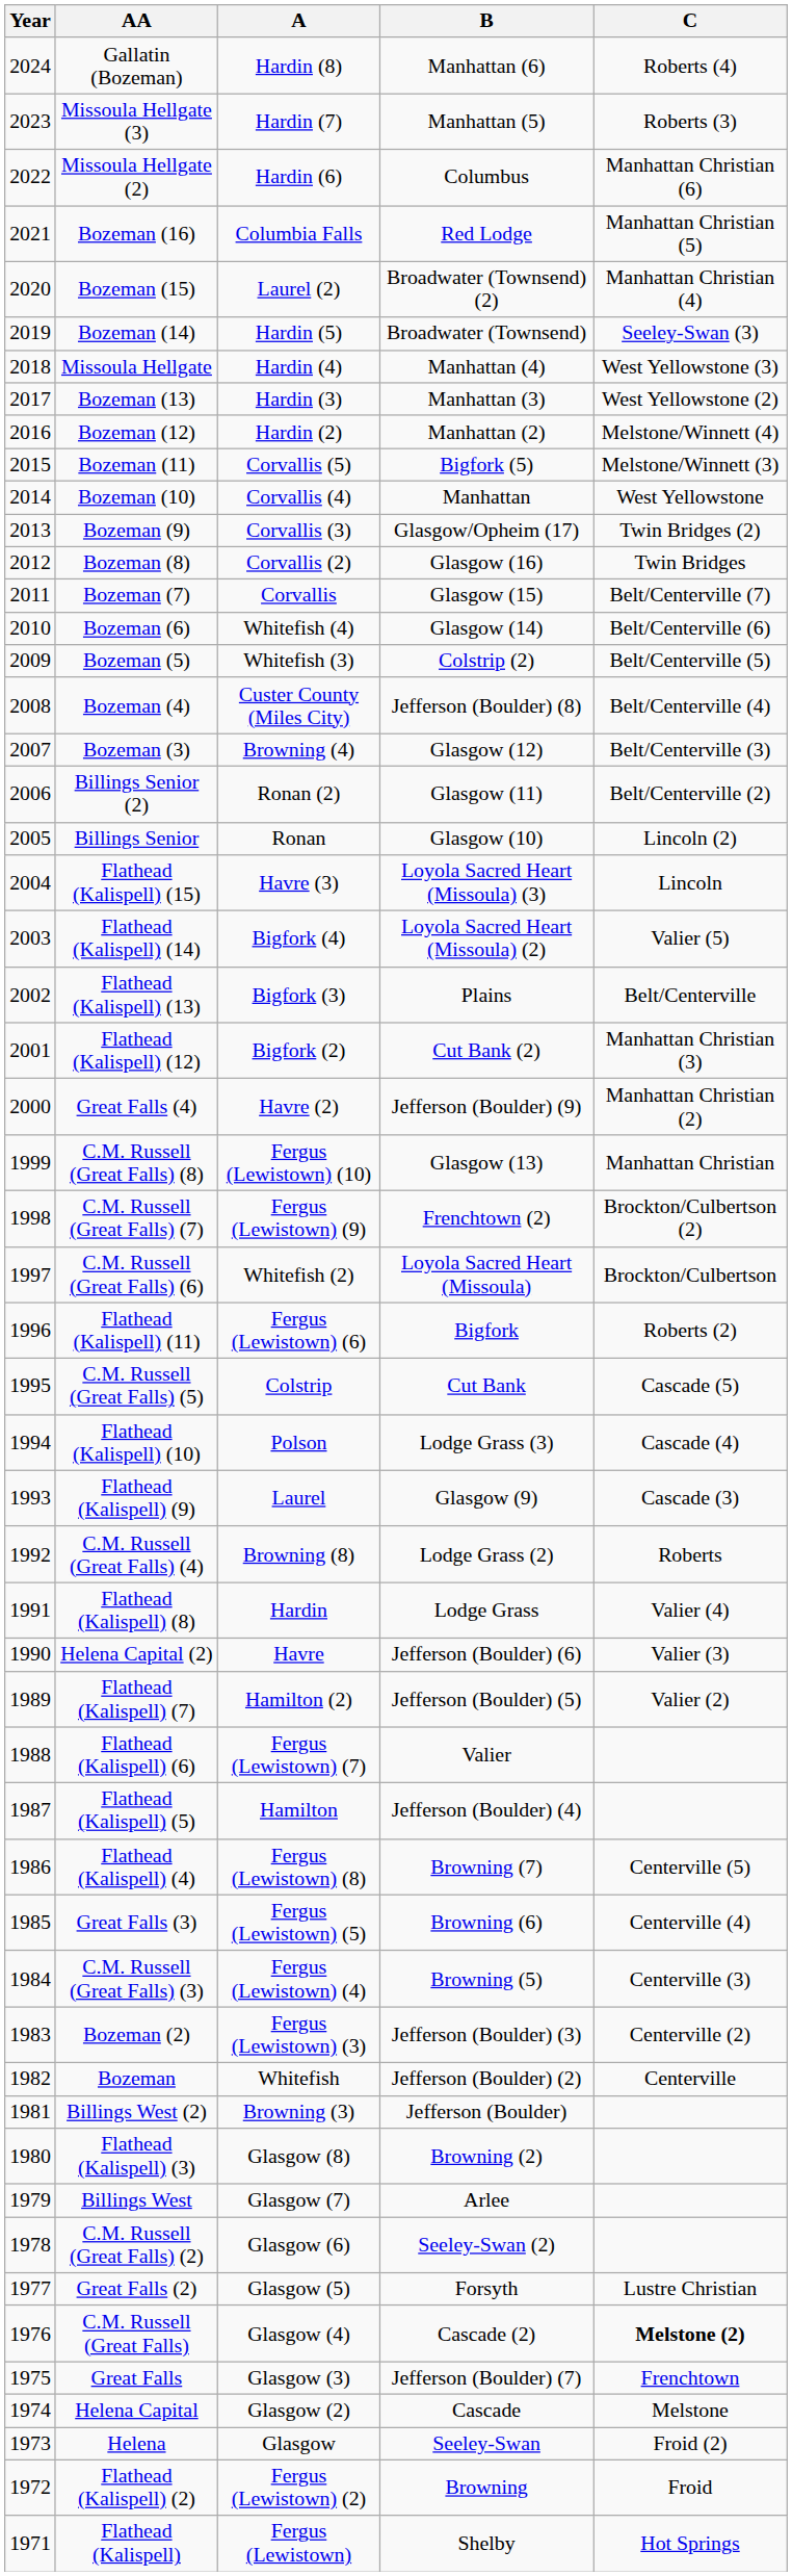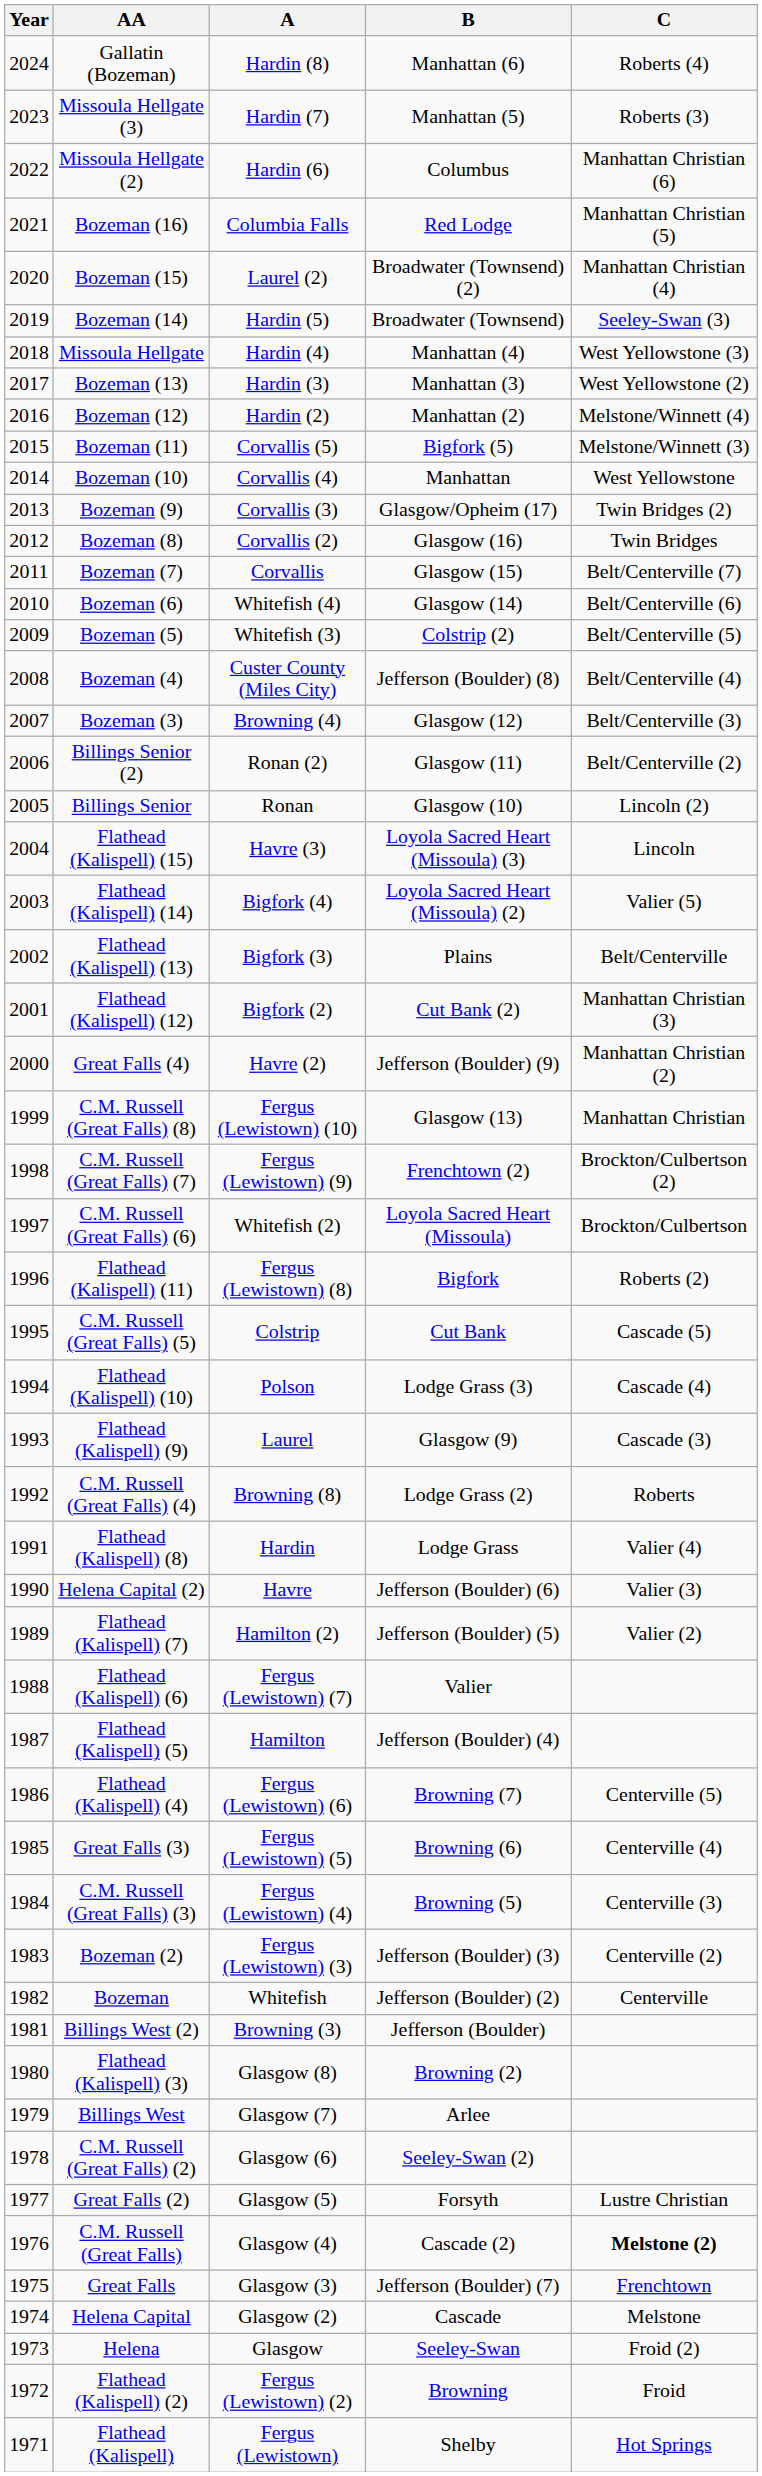Flathead (Kalispell) (11) | A: Fergus (Lewistown) (6) -> Fergus (Lewistown) (8)
Flathead (Kalispell) (4) | A: Fergus (Lewistown) (8) -> Fergus (Lewistown) (6)
